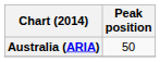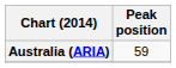Australia (ARIA) | Peak position: 50 -> 59
